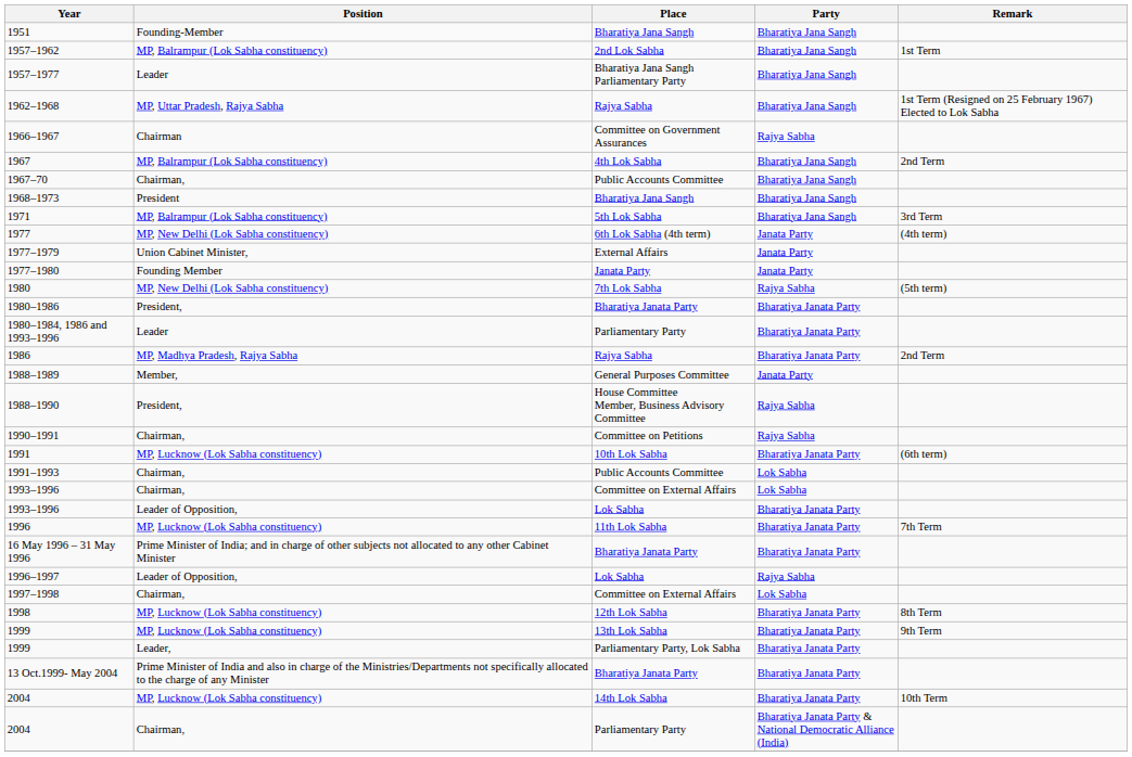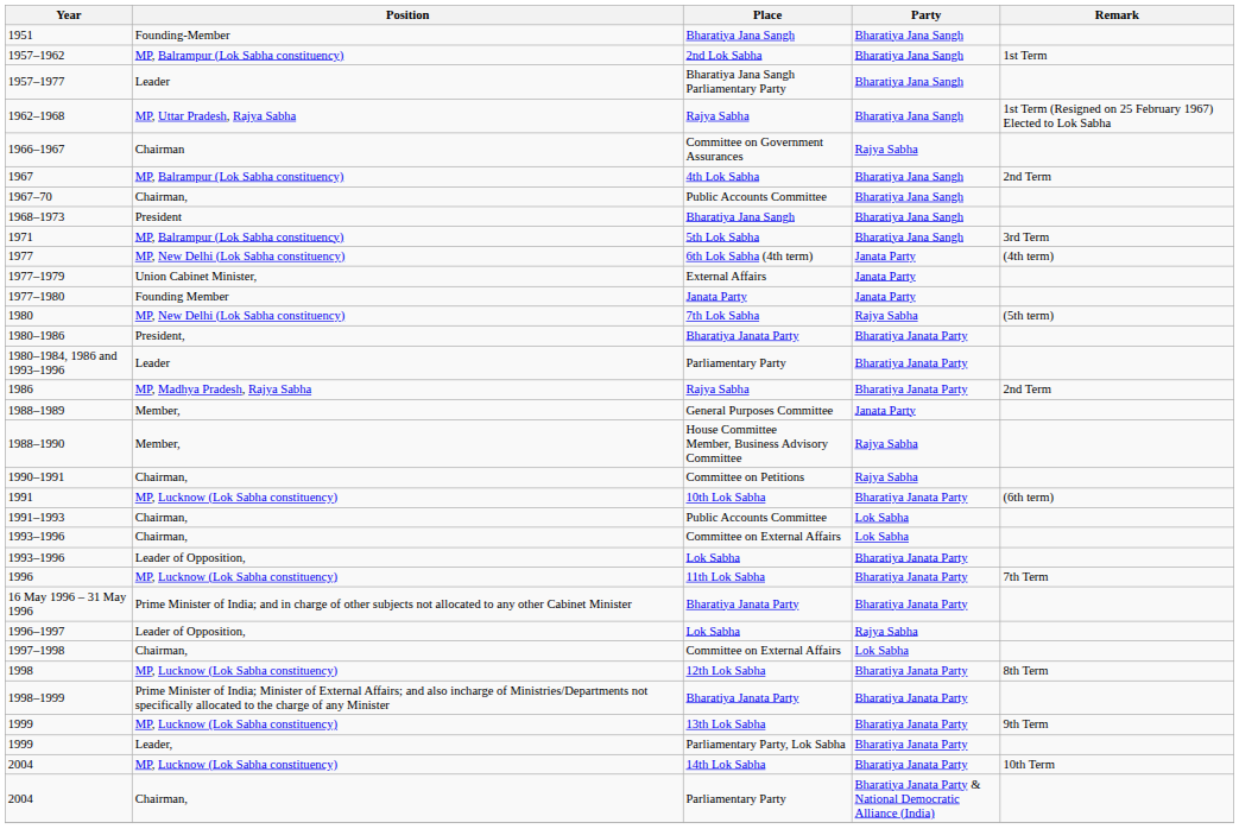1988–1990 | Position: President, -> Member,
+ row: 1998–1999 | Prime Minister of India; Minister of External Affairs; and also incharge of Ministries/Departments not specifically allocated to the charge of any Minister | Bharatiya Janata Party | Bharatiya Janata Party
- row: 13 Oct.1999- May 2004 | Prime Minister of India and also in charge of the Ministries/Departments not specifically allocated to the charge of any Minister | Bharatiya Janata Party | Bharatiya Janata Party
